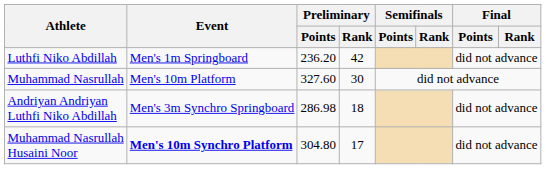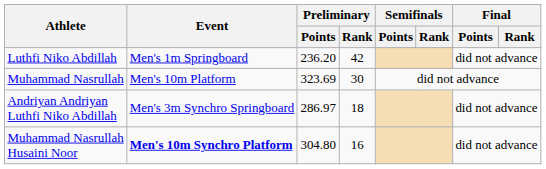Muhammad Nasrullah | Preliminary / Points: 327.60 -> 323.69
Andriyan Andriyan Luthfi Niko Abdillah | Preliminary / Points: 286.98 -> 286.97
Muhammad Nasrullah Husaini Noor | Preliminary / Rank: 17 -> 16
